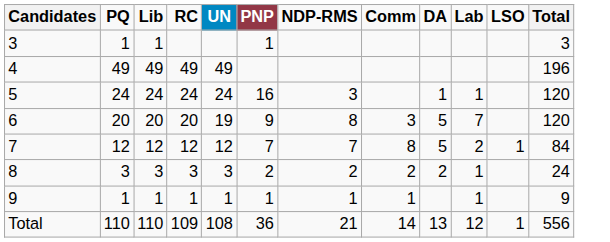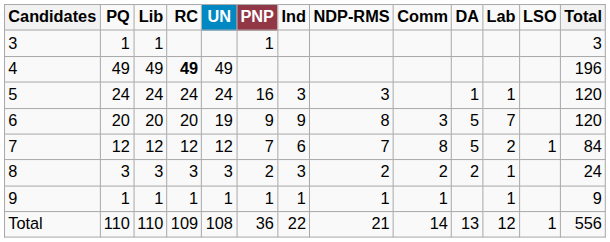+ column: Ind | 3 | 9 | 6 | 3 | 1 | 22
4 | RC: normal -> bold
